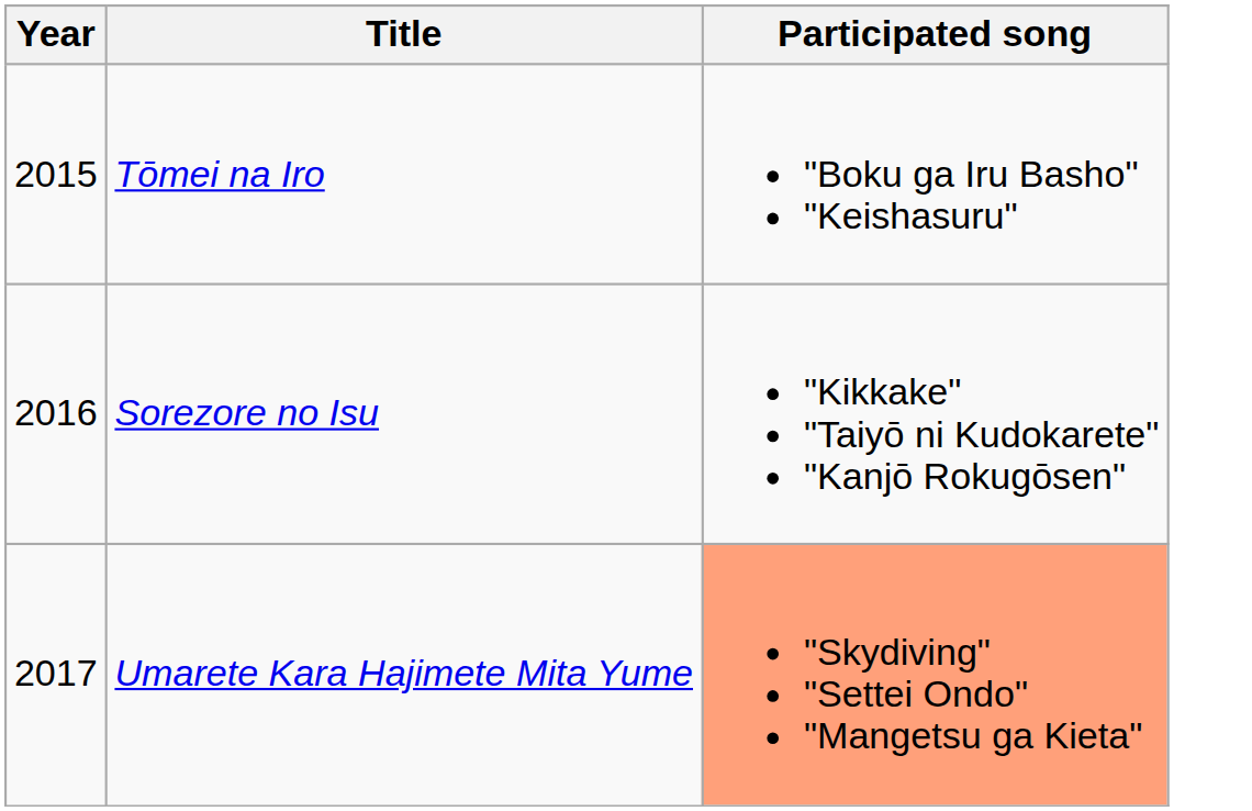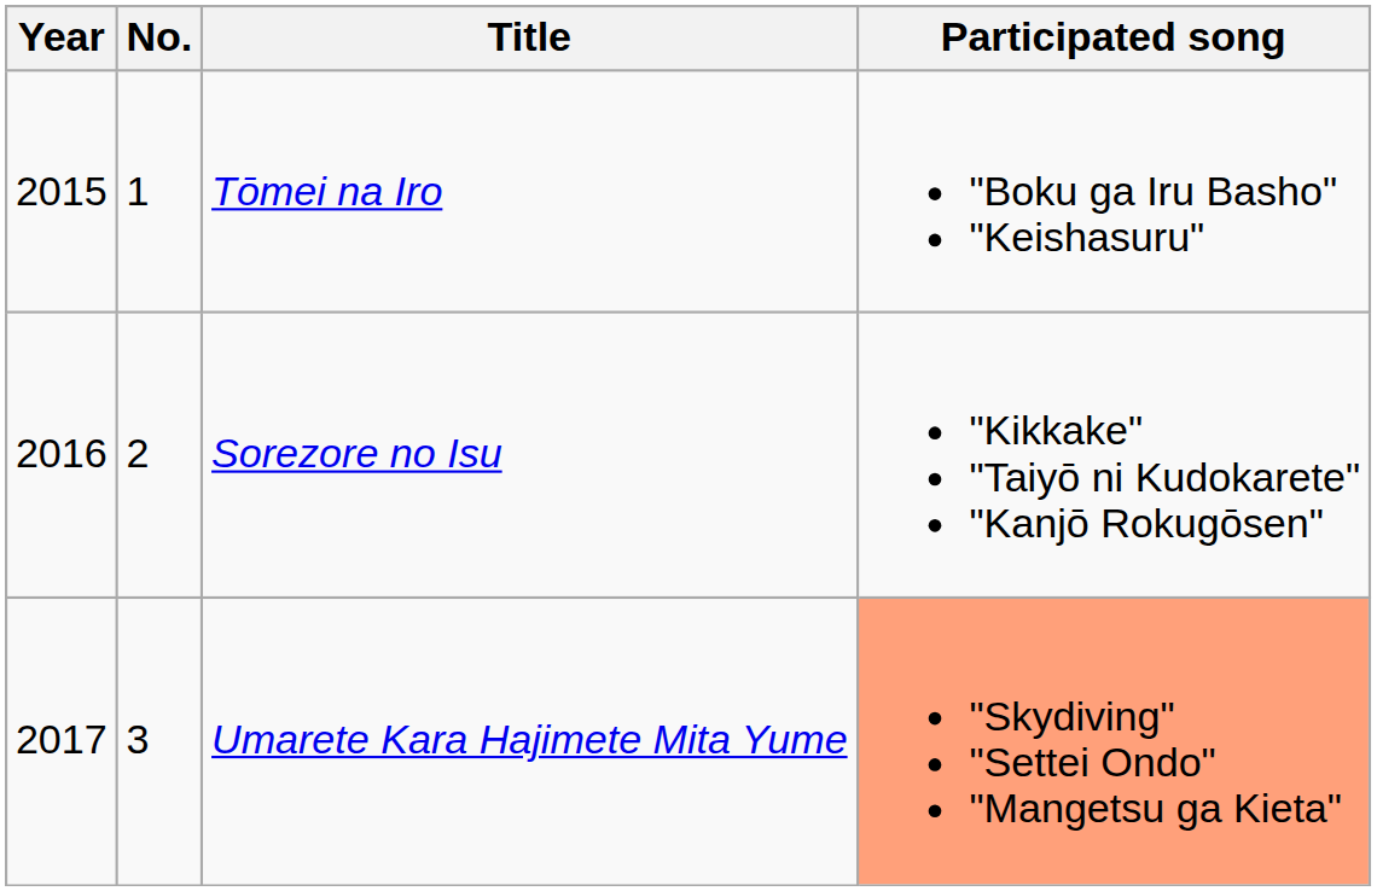+ column: No. | 1 | 2 | 3
